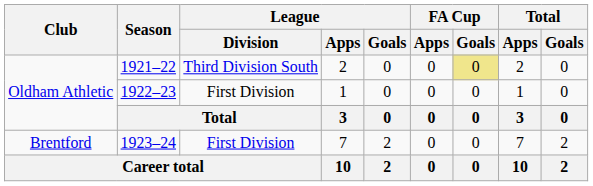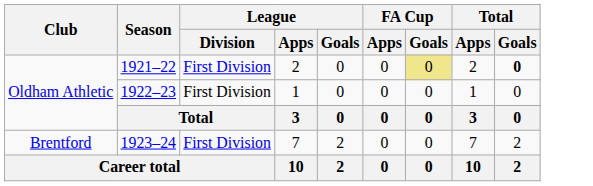1921–22 | League / Division: Third Division South -> First Division
1921–22 | Total / Goals: normal -> bold
